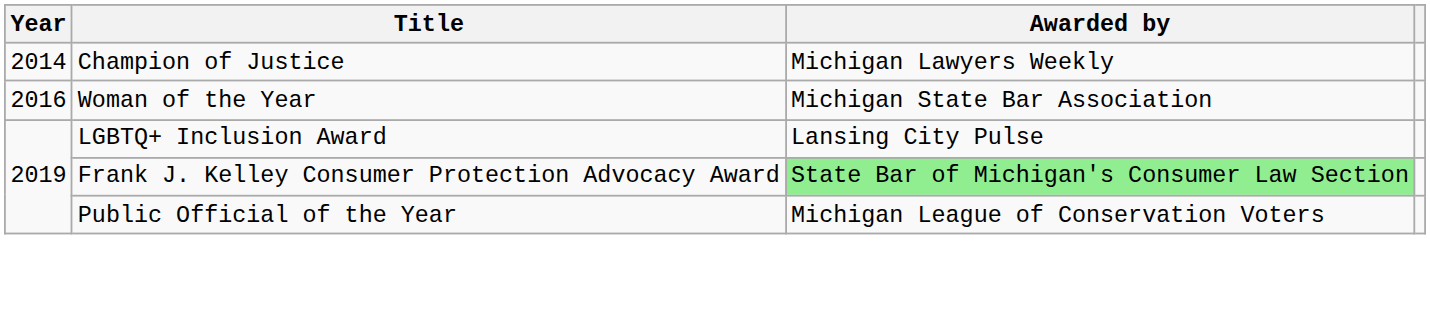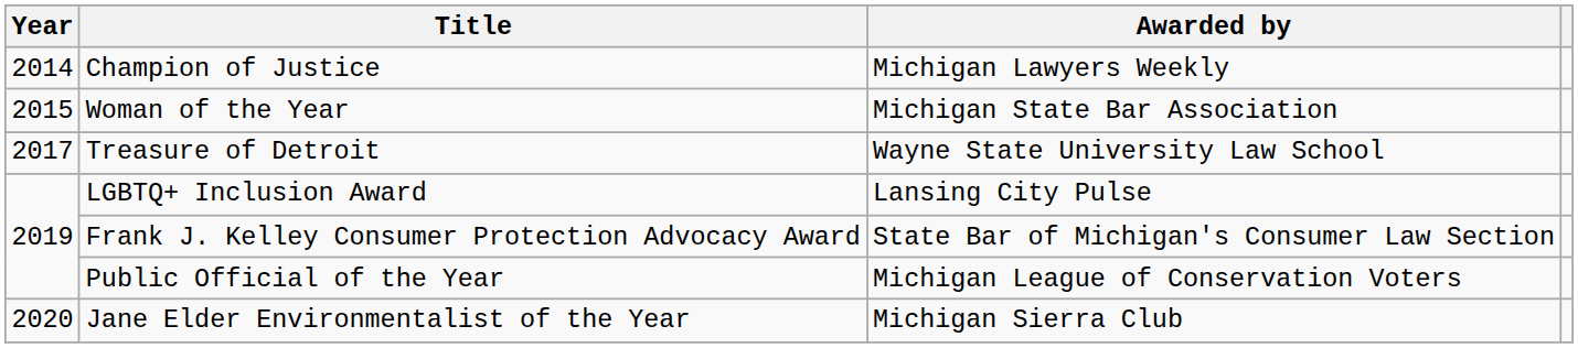Woman of the Year | Year: 2016 -> 2015
+ row: 2017 | Treasure of Detroit | Wayne State University Law School
Frank J. Kelley Consumer Protection Advocacy Award | Awarded by: lightgreen background -> no background
+ row: 2020 | Jane Elder Environmentalist of the Year | Michigan Sierra Club
